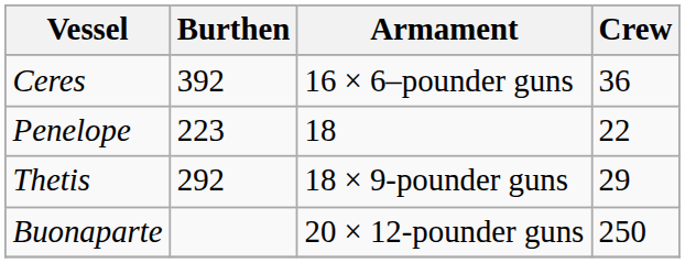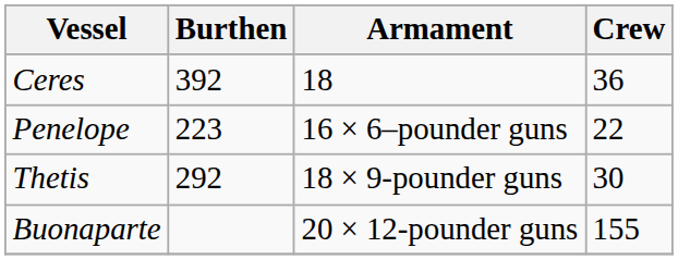Ceres | Armament: 16 × 6–pounder guns -> 18
Penelope | Armament: 18 -> 16 × 6–pounder guns
Thetis | Crew: 29 -> 30
Buonaparte | Crew: 250 -> 155
